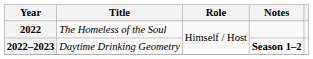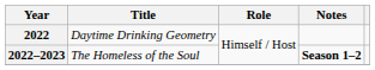2022 | Title: The Homeless of the Soul -> Daytime Drinking Geometry
2022–2023 | Title: Daytime Drinking Geometry -> The Homeless of the Soul
